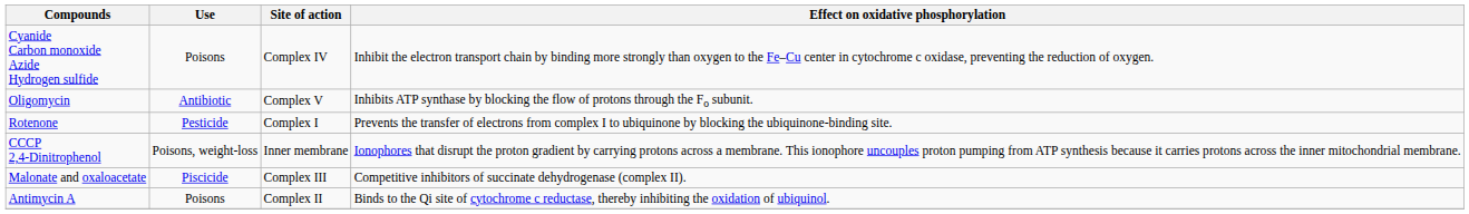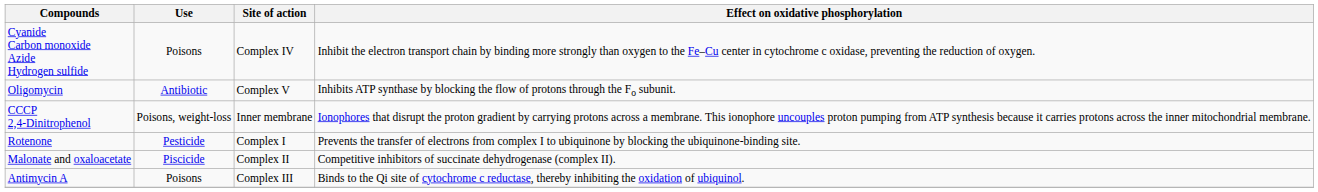rows swapped: CCCP 2,4-Dinitrophenol <-> Rotenone
Malonate and oxaloacetate | Site of action: Complex III -> Complex II
Antimycin A | Site of action: Complex II -> Complex III
